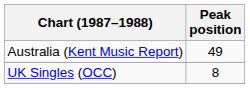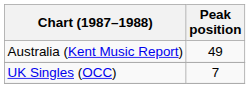UK Singles (OCC) | Peak position: 8 -> 7
